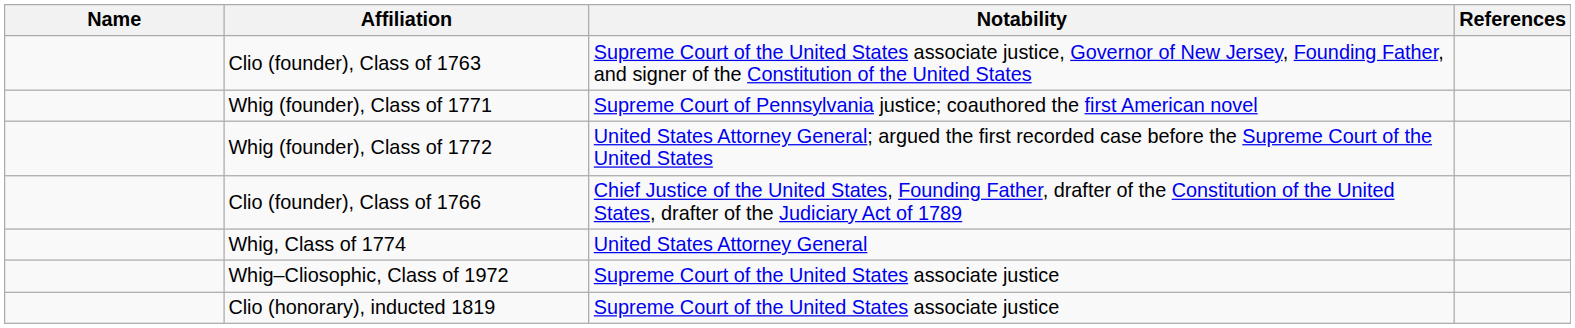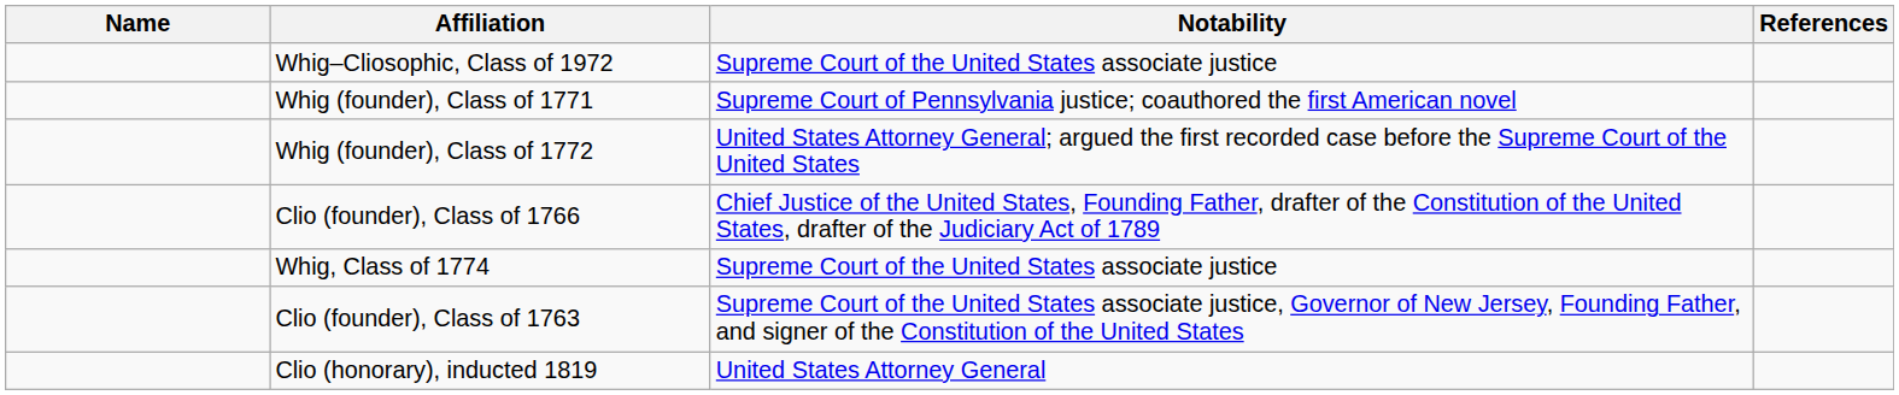rows swapped: Whig–Cliosophic, Class of 1972 <-> Clio (founder), Class of 1763
Whig, Class of 1774 | Notability: United States Attorney General -> Supreme Court of the United States associate justice
Clio (honorary), inducted 1819 | Notability: Supreme Court of the United States associate justice -> United States Attorney General
